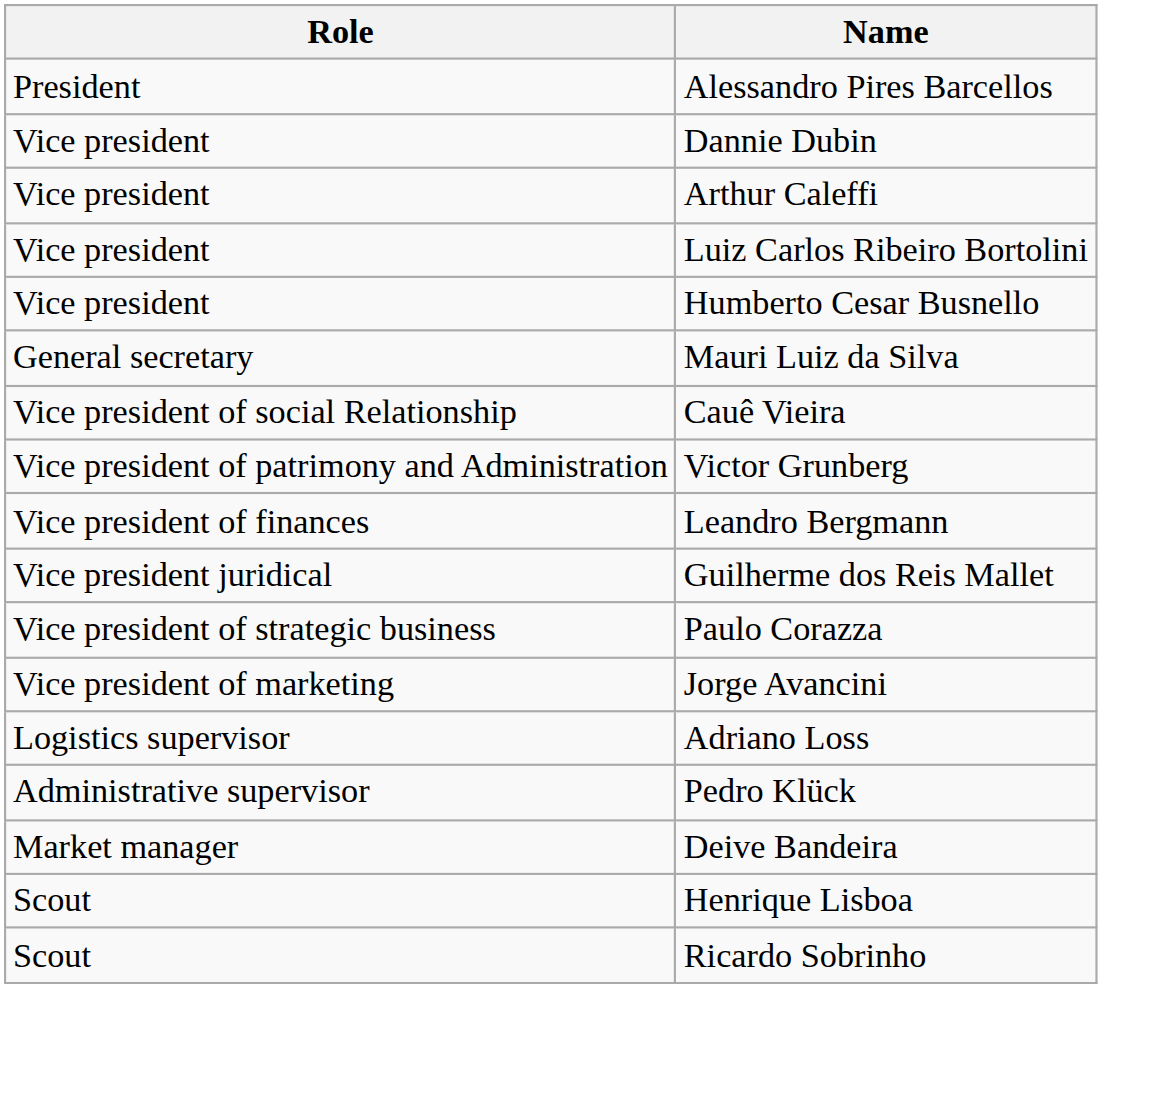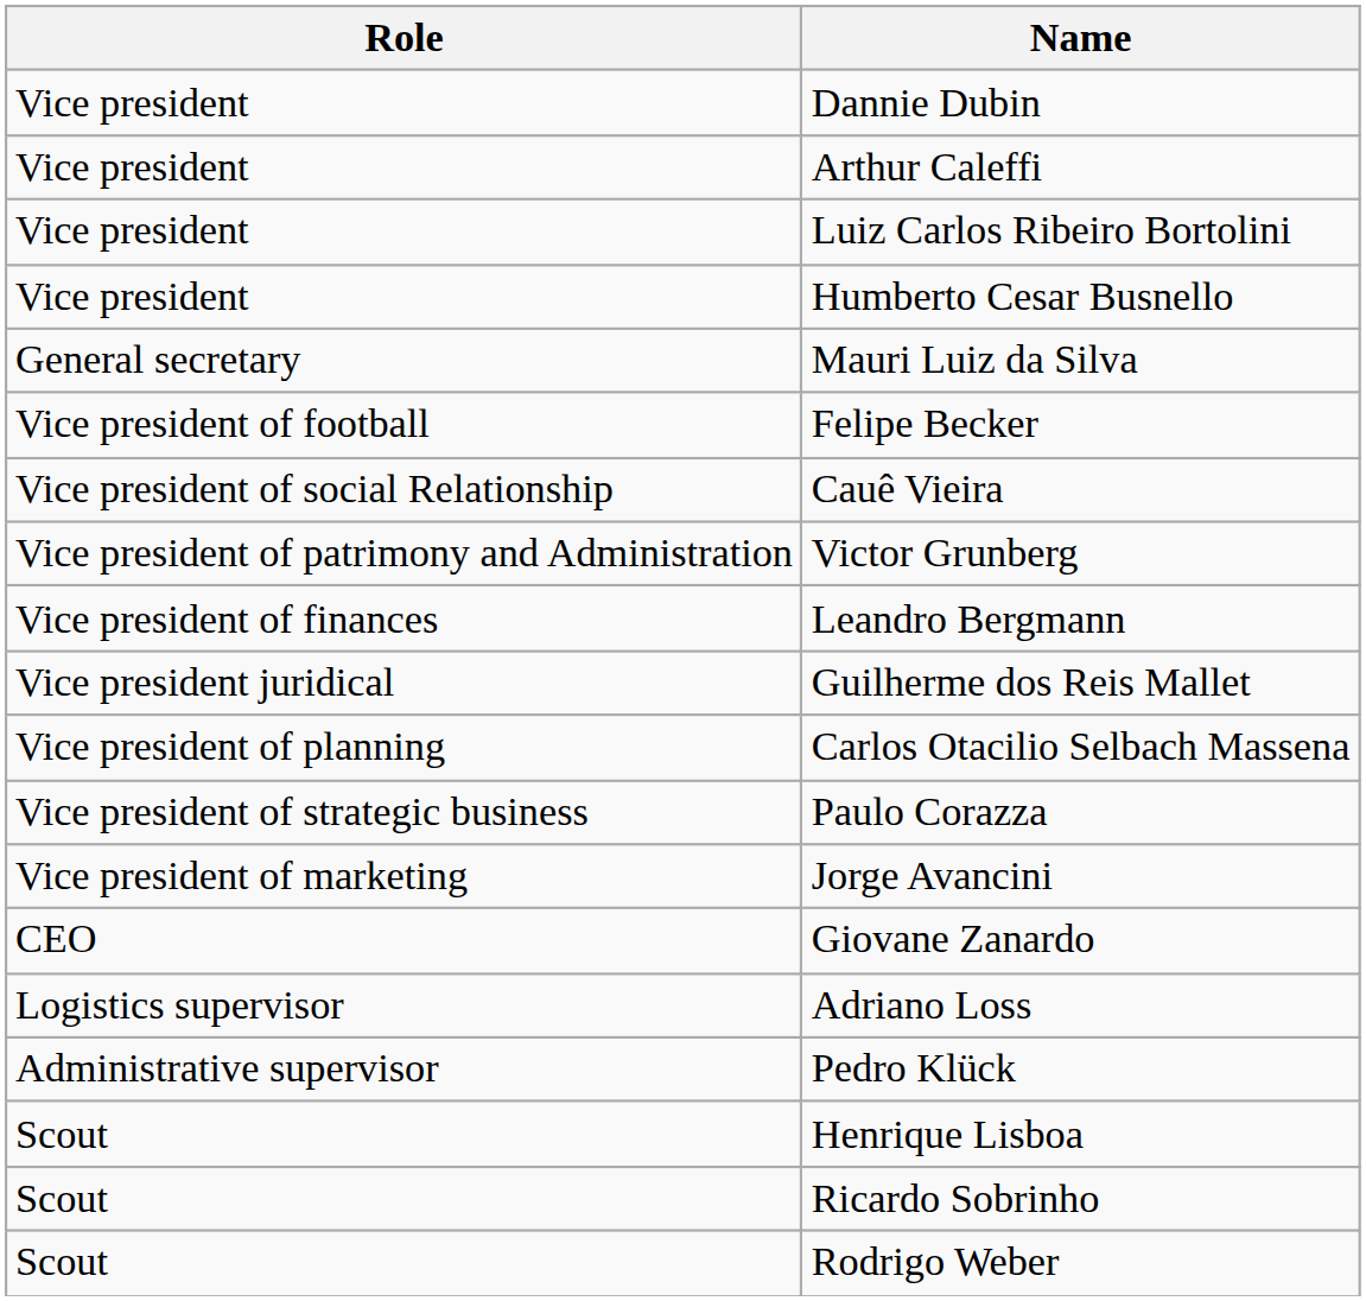- row: President | Alessandro Pires Barcellos
+ row: Vice president of football | Felipe Becker
+ row: Vice president of planning | Carlos Otacilio Selbach Massena
+ row: CEO | Giovane Zanardo
- row: Market manager | Deive Bandeira
+ row: Scout | Rodrigo Weber
